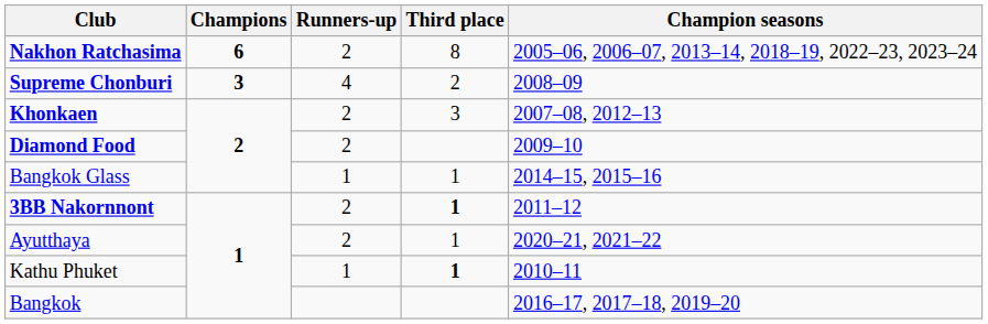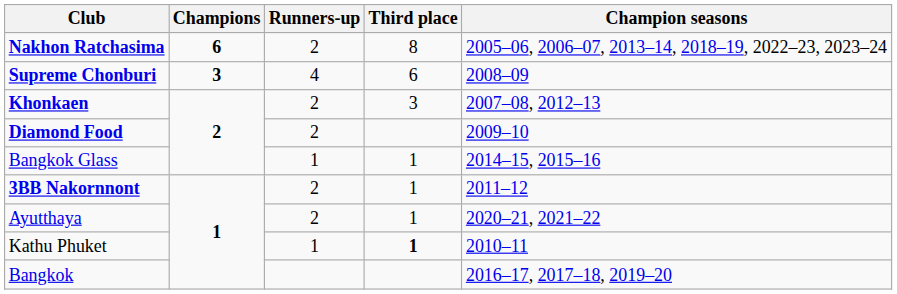Supreme Chonburi | Third place: 2 -> 6
3BB Nakornnont | Third place: bold -> normal
